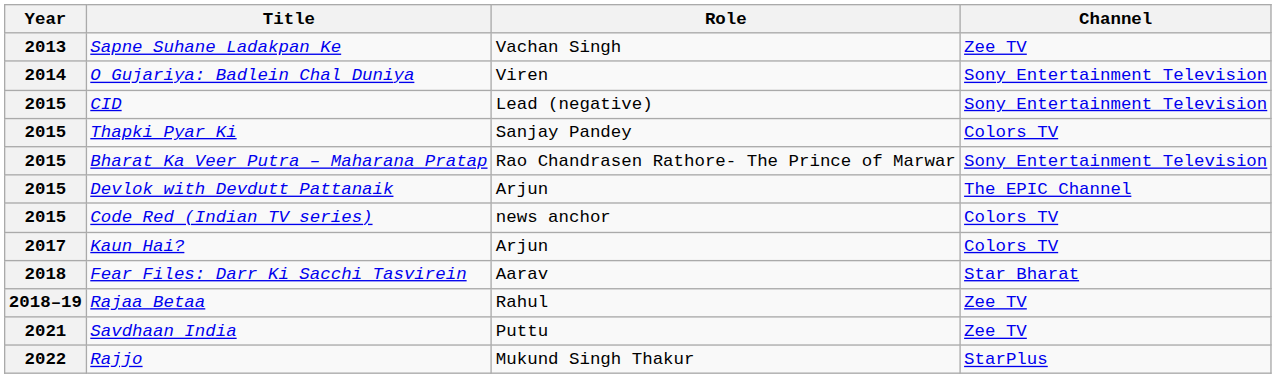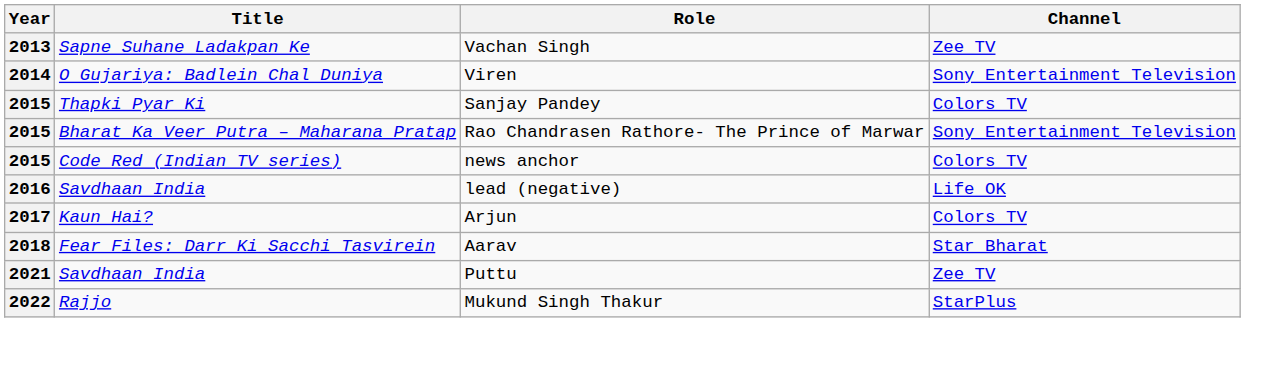- row: 2015 | CID | Lead (negative) | Sony Entertainment Television
- row: 2015 | Devlok with Devdutt Pattanaik | Arjun | The EPIC Channel
+ row: 2016 | Savdhaan India | lead (negative) | Life OK
- row: 2018–19 | Rajaa Betaa | Rahul | Zee TV
